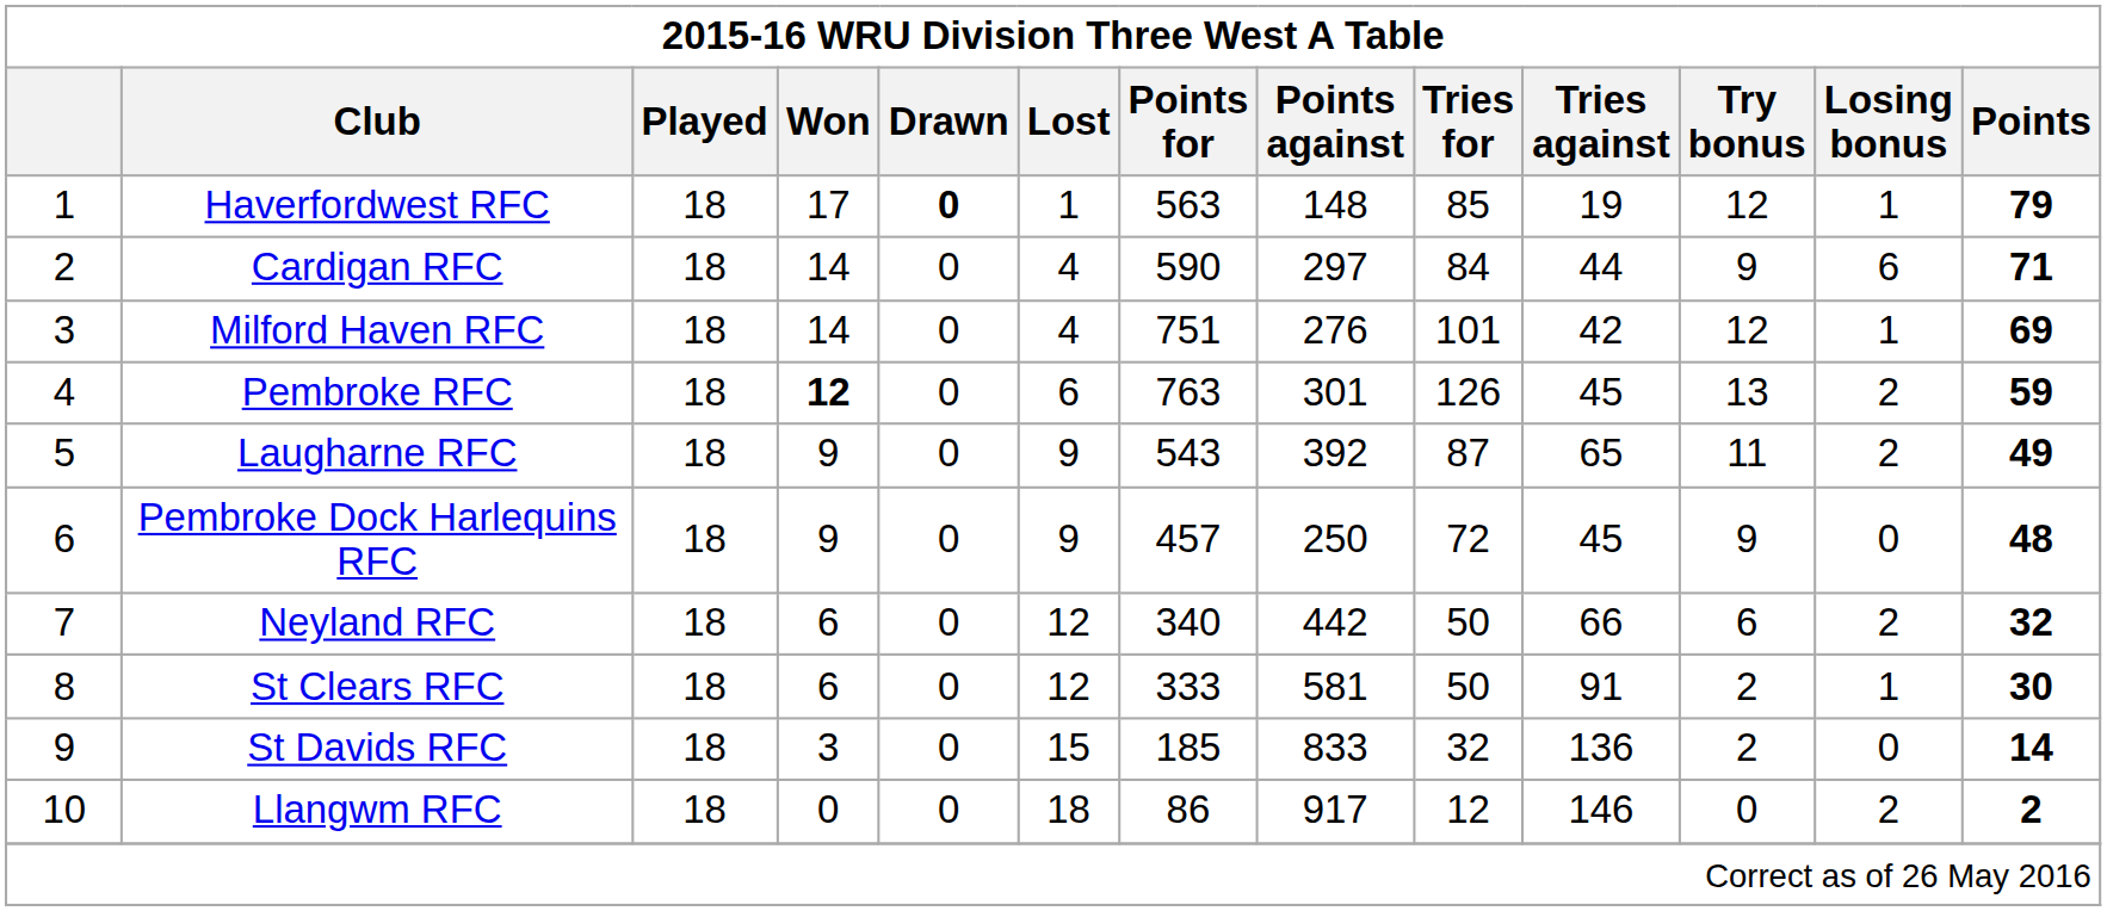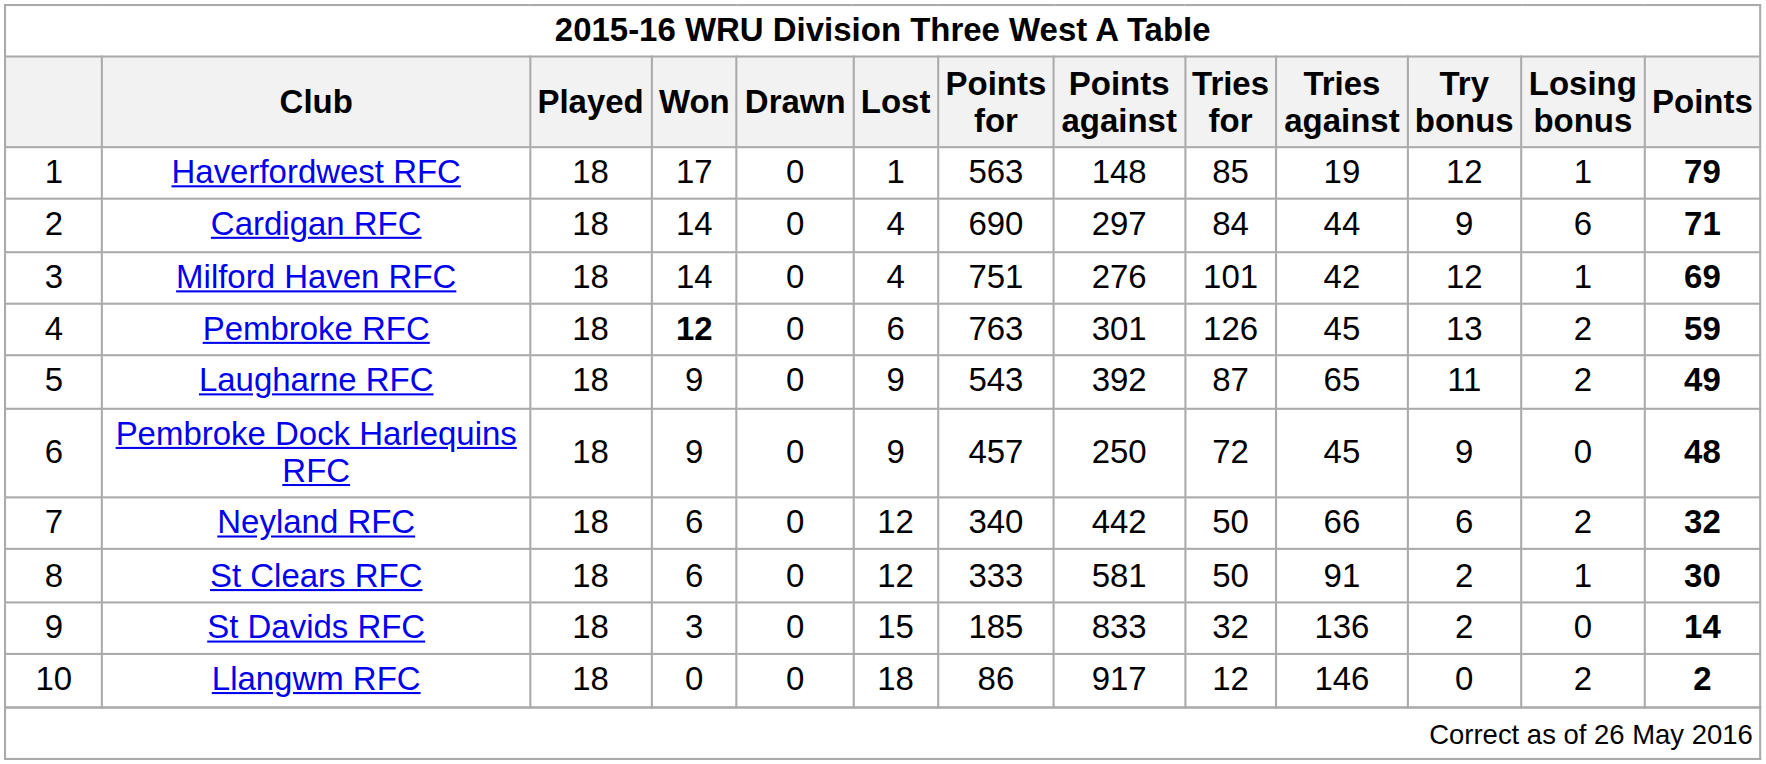Haverfordwest RFC | Drawn: bold -> normal
Cardigan RFC | Points for: 590 -> 690
